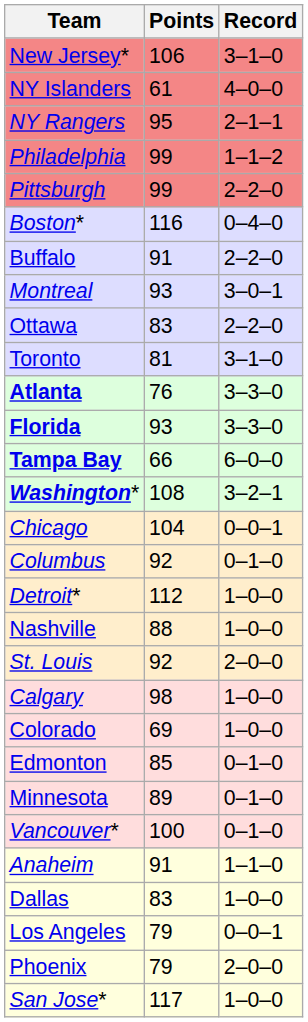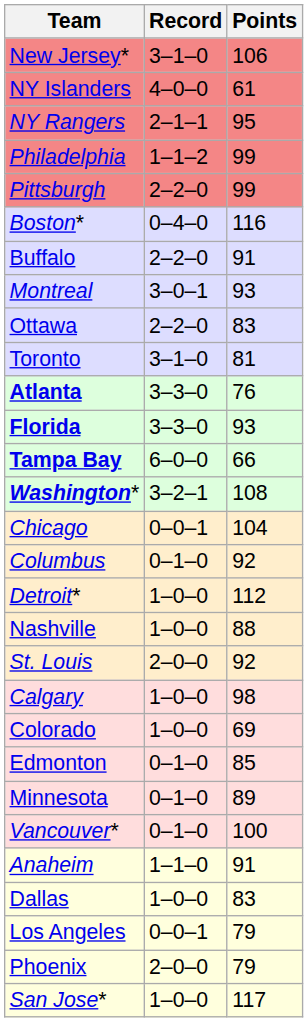columns swapped: Points <-> Record
